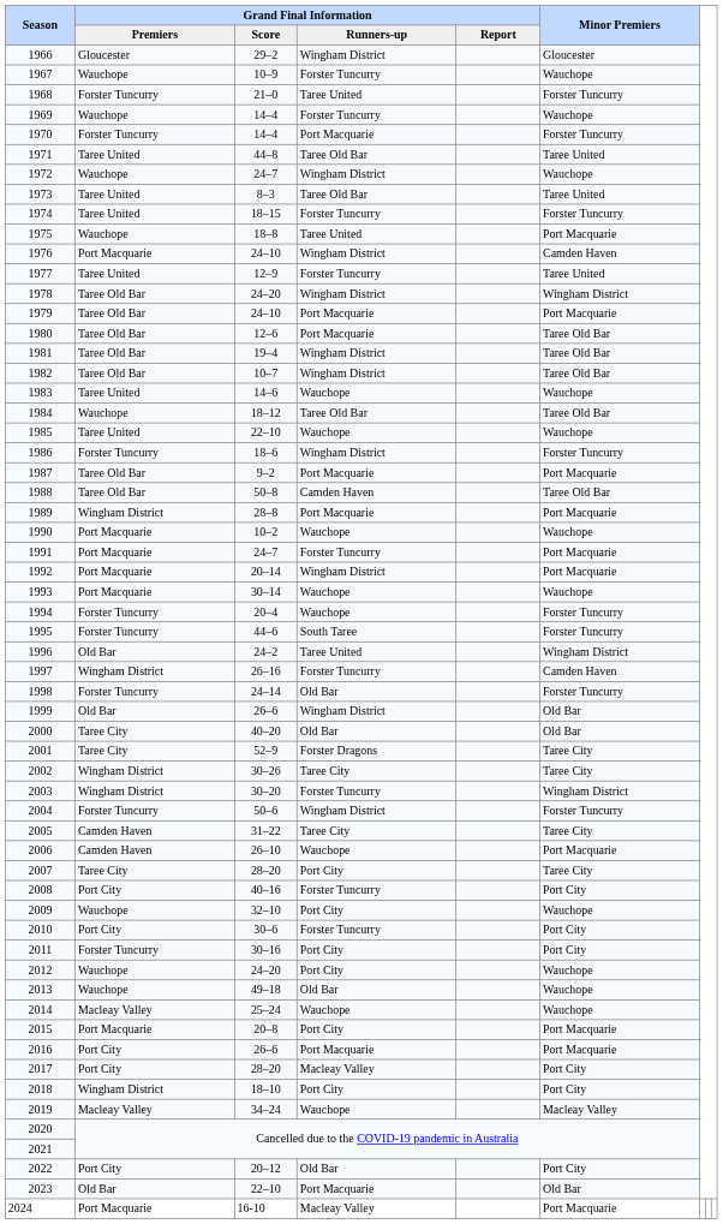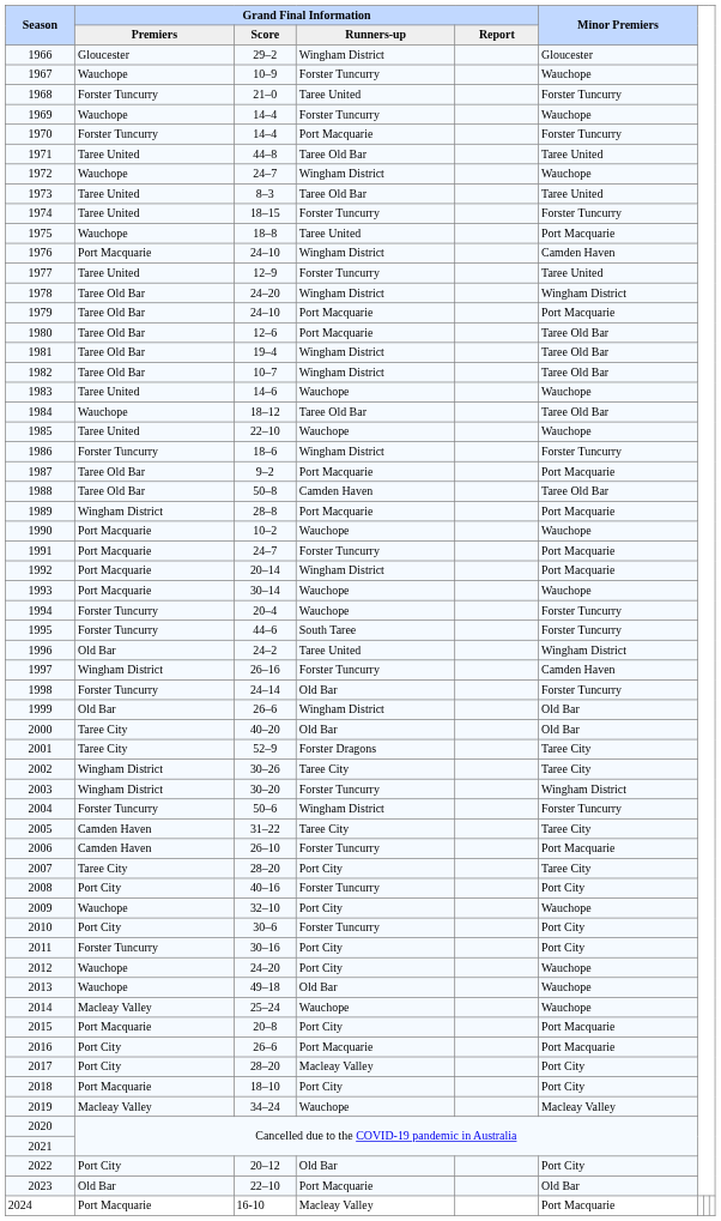2006 | Grand Final Information / Runners-up: Wauchope -> Forster Tuncurry
2018 | Grand Final Information / Premiers: Wingham District -> Port Macquarie
